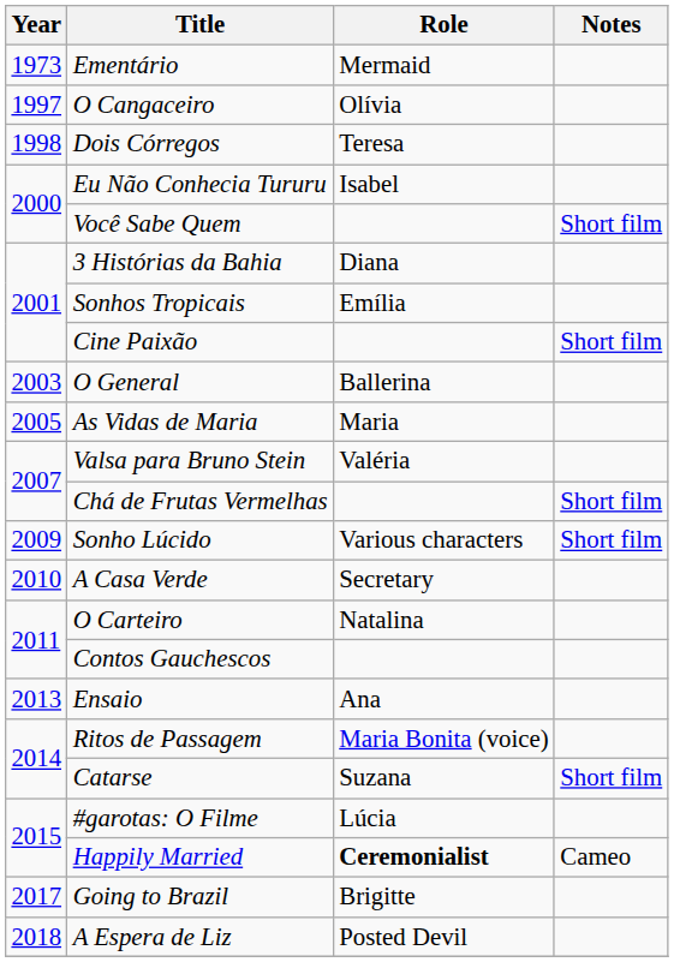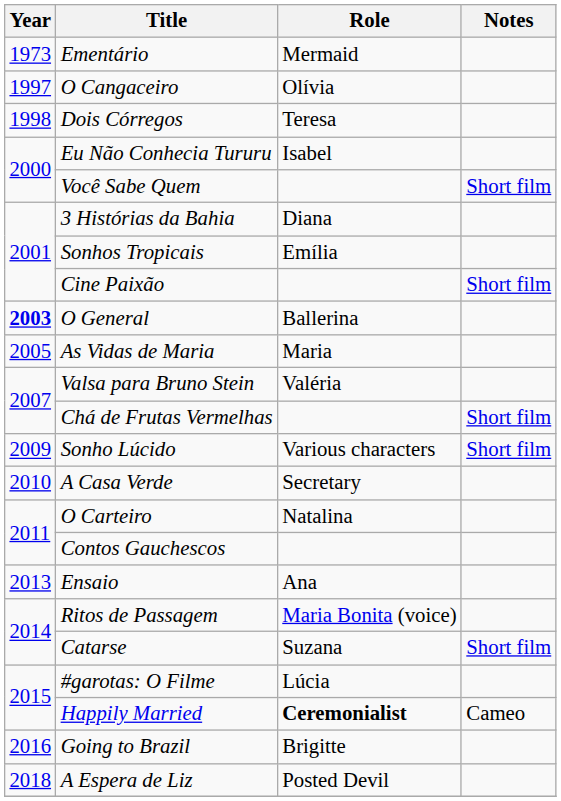O General | Year: normal -> bold
Going to Brazil | Year: 2017 -> 2016
